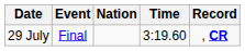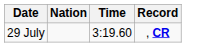- column: Event | Final
